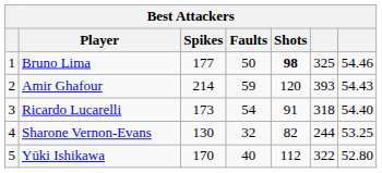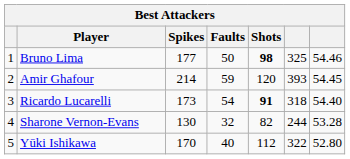Amir Ghafour | column 7: 54.43 -> 54.45
Ricardo Lucarelli | Shots: normal -> bold
Sharone Vernon-Evans | column 7: 53.25 -> 53.28
